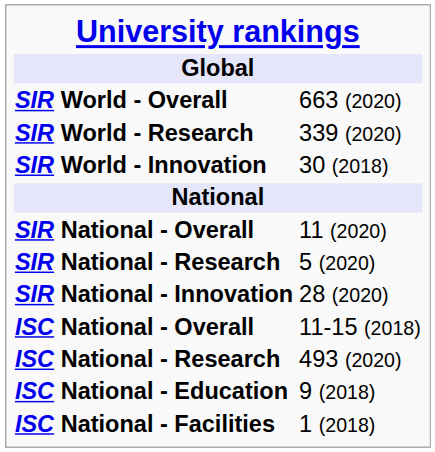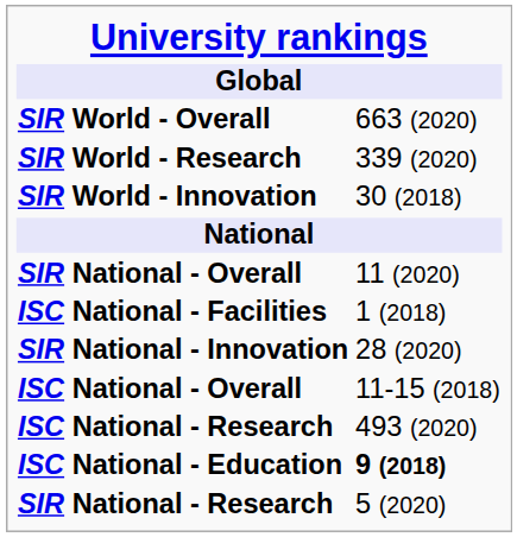rows swapped: SIR National - Research <-> ISC National - Facilities
ISC National - Education | column 2: normal -> bold
